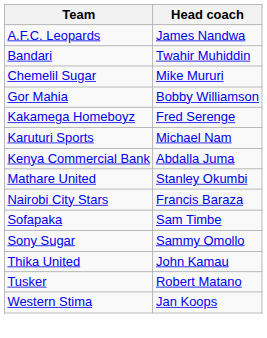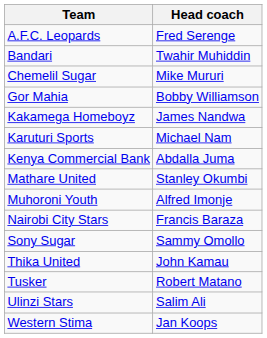A.F.C. Leopards | Head coach: James Nandwa -> Fred Serenge
Kakamega Homeboyz | Head coach: Fred Serenge -> James Nandwa
+ row: Muhoroni Youth | Alfred Imonje
- row: Sofapaka | Sam Timbe
+ row: Ulinzi Stars | Salim Ali
